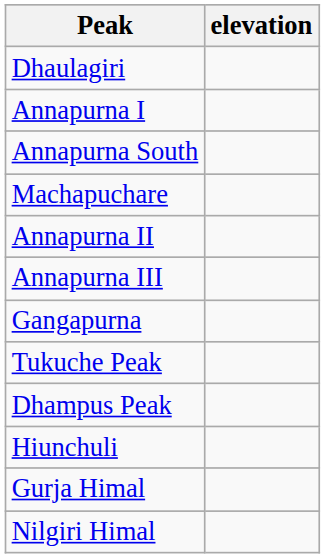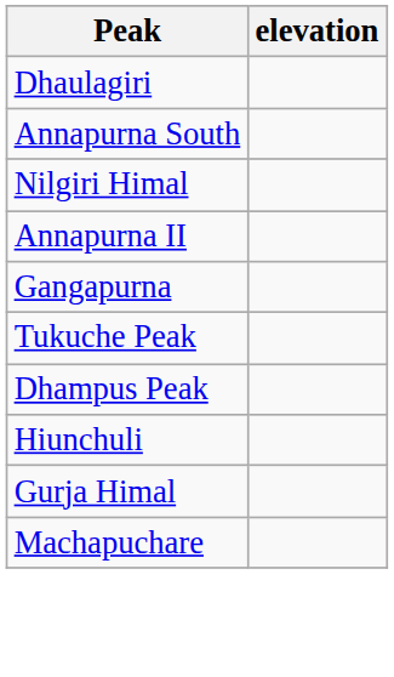- row: Annapurna I
rows swapped: Machapuchare <-> Nilgiri Himal
- row: Annapurna III
